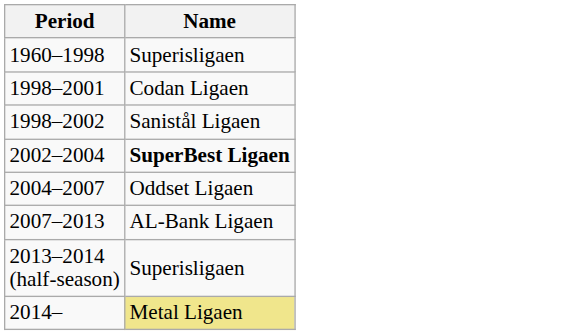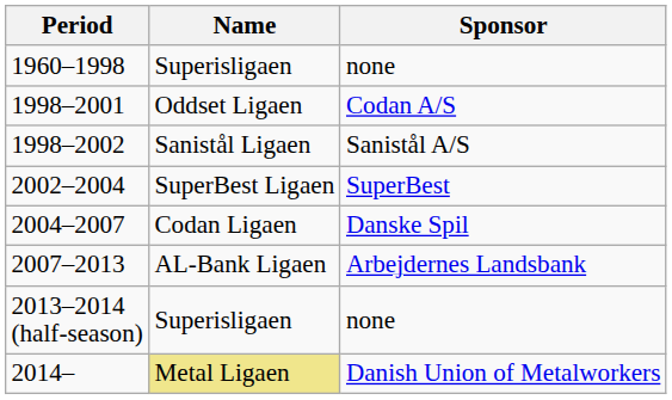+ column: Sponsor | none | Codan A/S | Sanistål A/S | SuperBest | Danske Spil | Arbejdernes Landsbank | none | Danish Union of Metalworkers
1998–2001 | Name: Codan Ligaen -> Oddset Ligaen
2002–2004 | Name: bold -> normal
2004–2007 | Name: Oddset Ligaen -> Codan Ligaen
